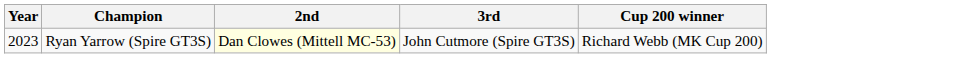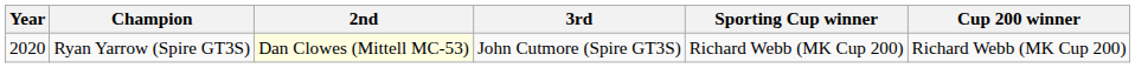+ column: Sporting Cup winner | Richard Webb (MK Cup 200)
Ryan Yarrow (Spire GT3S) | Year: 2023 -> 2020
